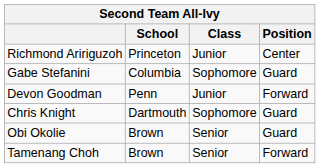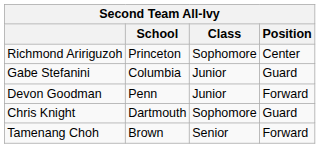Richmond Aririguzoh | Class: Junior -> Sophomore
Gabe Stefanini | Class: Sophomore -> Junior
- row: Obi Okolie | Brown | Senior | Guard
